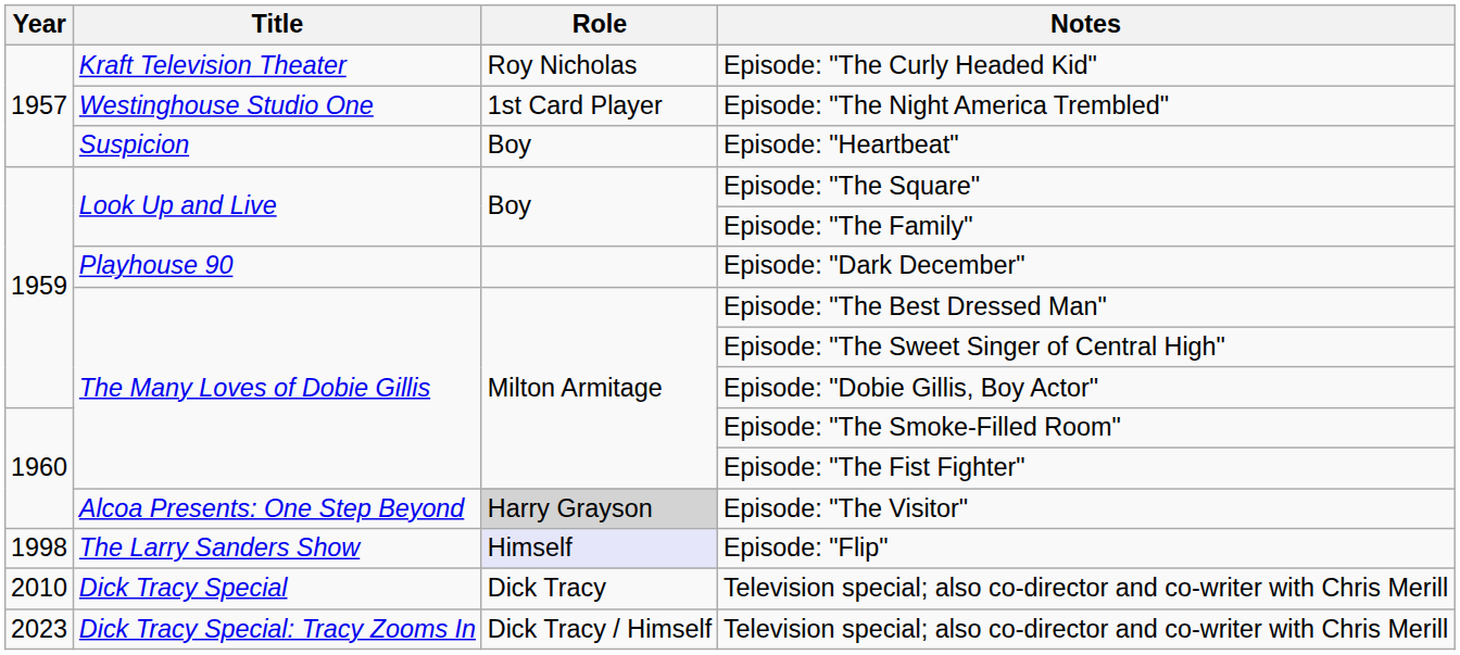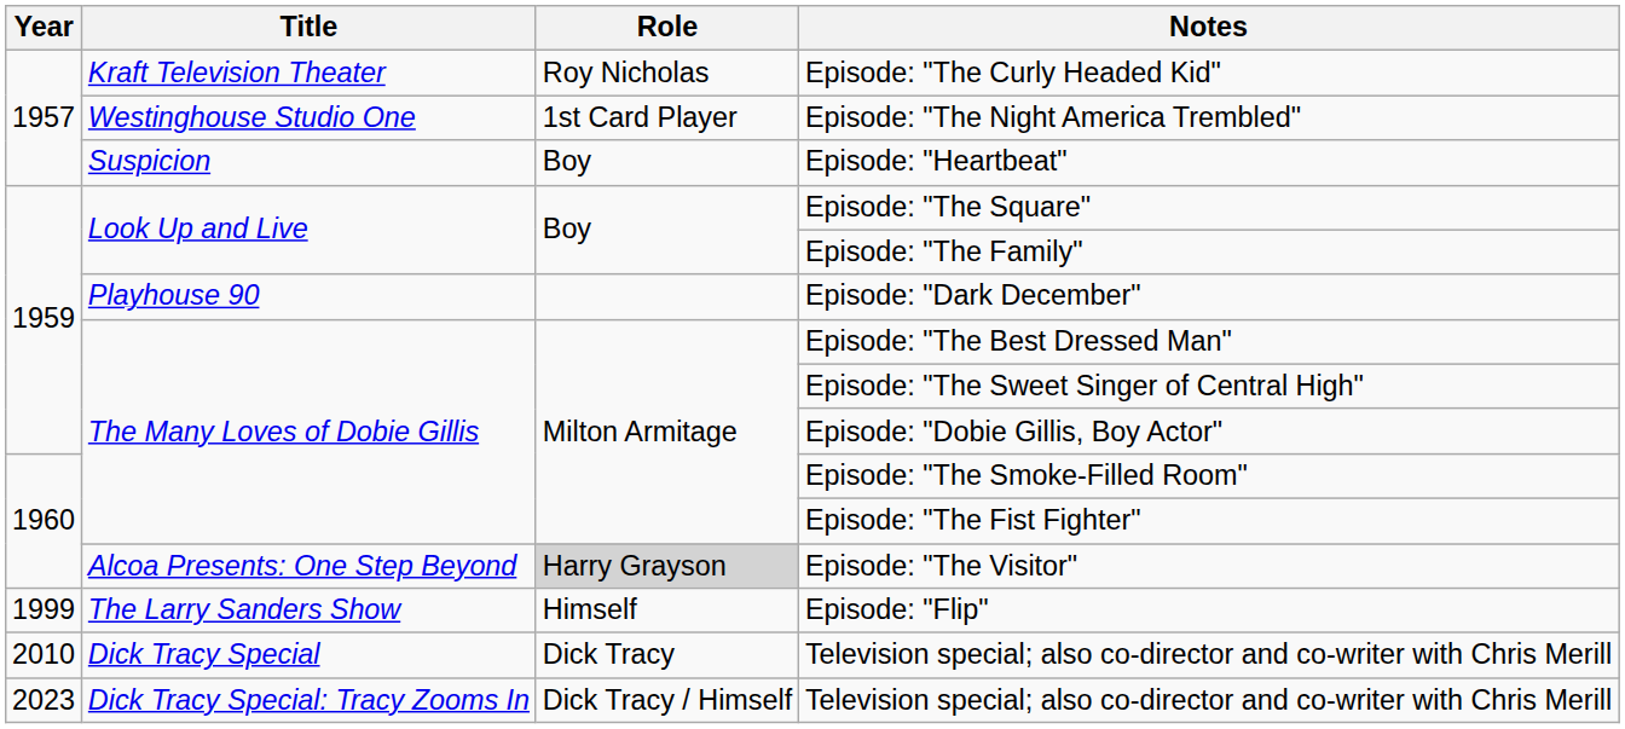Episode: "Flip" | Year: 1998 -> 1999
Episode: "Flip" | Role: lavender background -> no background
